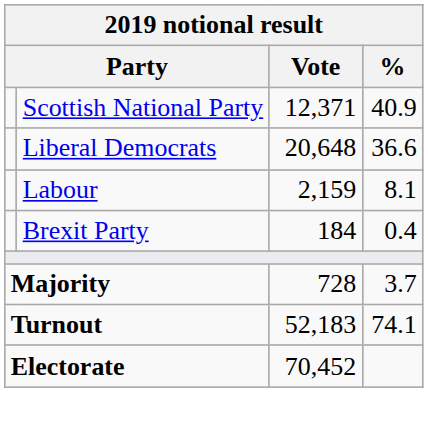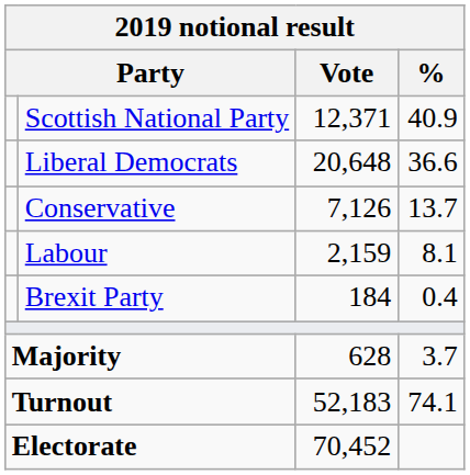+ row: Conservative | 7,126 | 13.7
Majority | Vote: 728 -> 628
